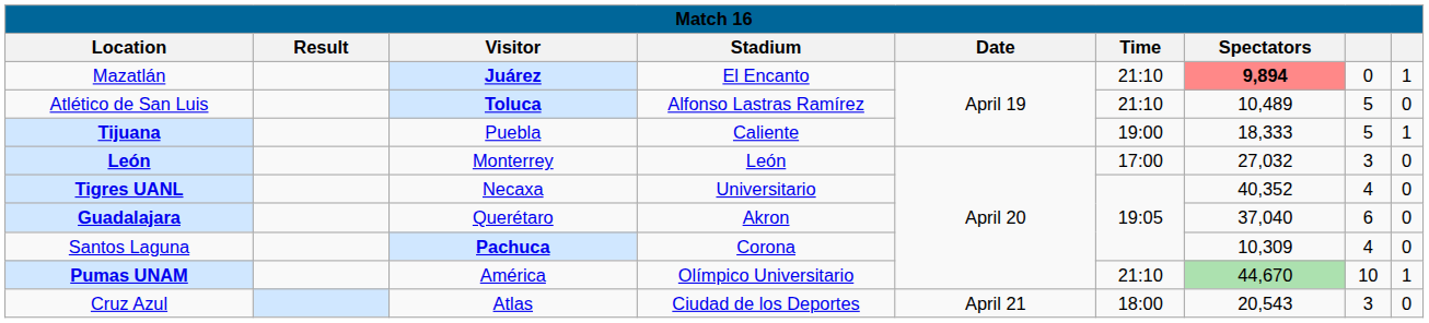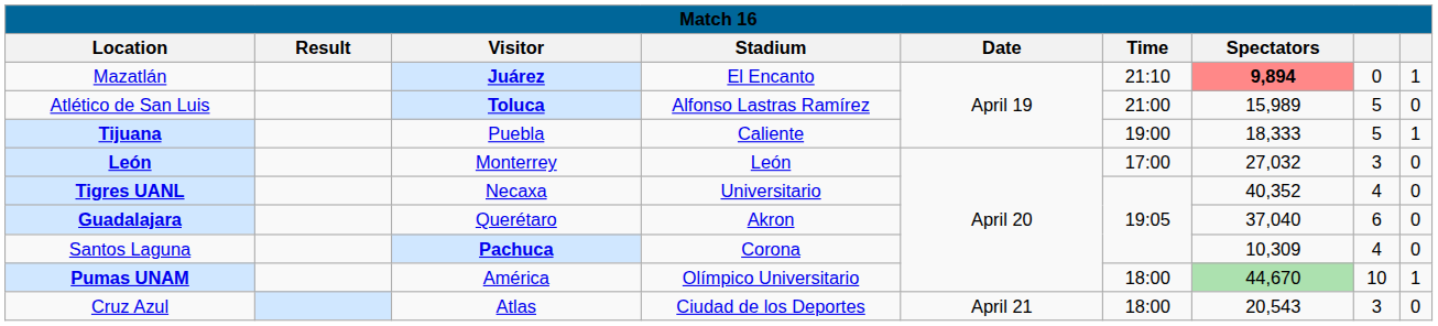Atlético de San Luis | Time: 21:10 -> 21:00
Atlético de San Luis | Spectators: 10,489 -> 15,989
Pumas UNAM | Time: 21:10 -> 18:00
